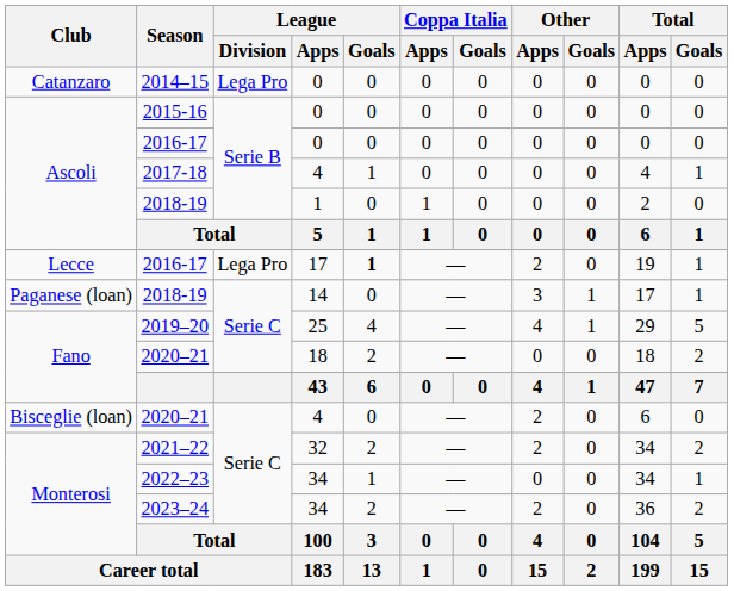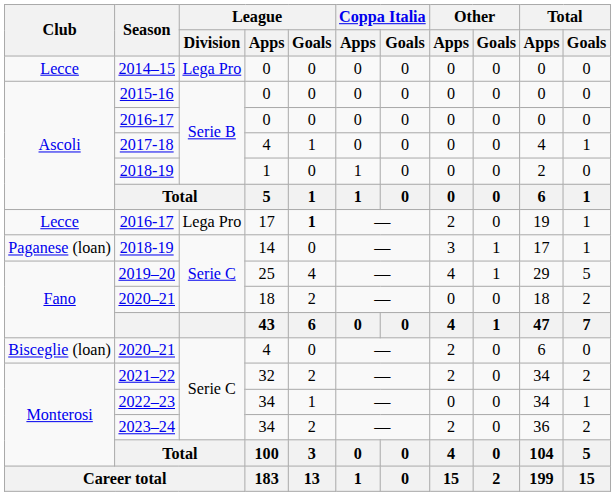2014–15 | Club: Catanzaro -> Lecce
